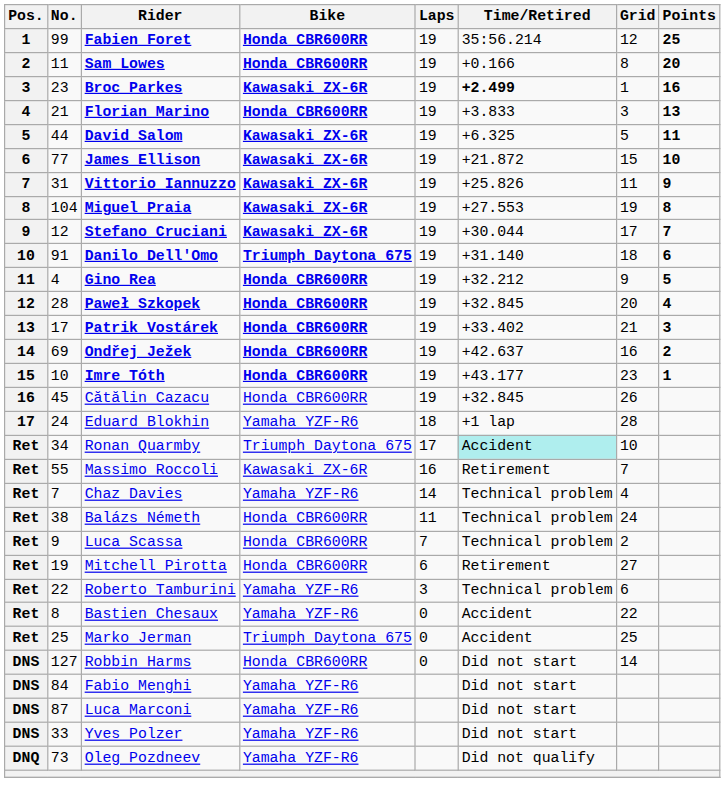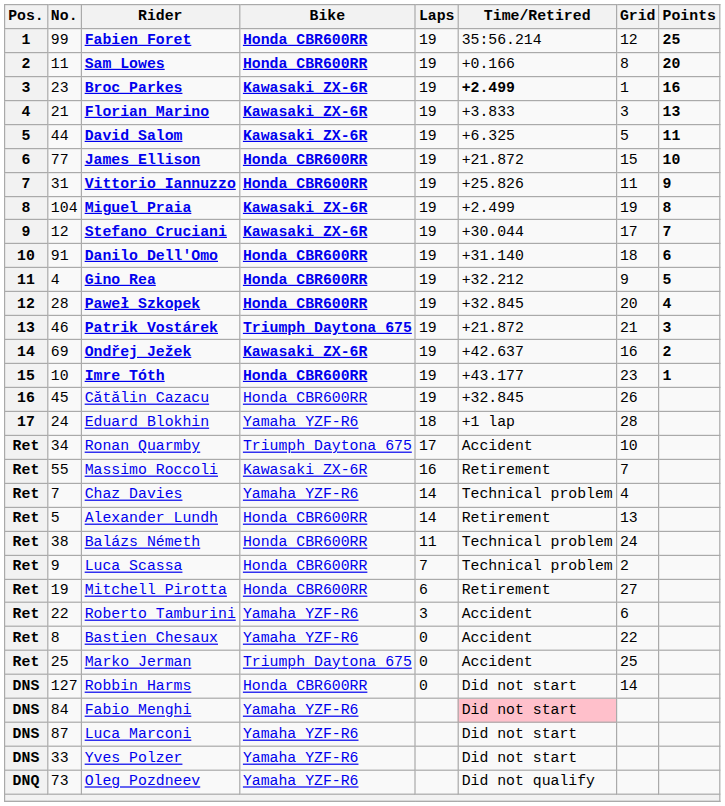Florian Marino | Bike: Honda CBR600RR -> Kawasaki ZX-6R
James Ellison | Bike: Kawasaki ZX-6R -> Honda CBR600RR
Vittorio Iannuzzo | Bike: Kawasaki ZX-6R -> Honda CBR600RR
Miguel Praia | Time/Retired: +27.553 -> +2.499
Danilo Dell'Omo | Bike: Triumph Daytona 675 -> Honda CBR600RR
Patrik Vostárek | No.: 17 -> 46
Patrik Vostárek | Bike: Honda CBR600RR -> Triumph Daytona 675
Patrik Vostárek | Time/Retired: +33.402 -> +21.872
Ondřej Ježek | Bike: Honda CBR600RR -> Kawasaki ZX-6R
Ronan Quarmby | Time/Retired: paleturquoise background -> no background
+ row: Ret | 5 | Alexander Lundh | Honda CBR600RR | 14 | Retirement | 13
Roberto Tamburini | Time/Retired: Technical problem -> Accident
Fabio Menghi | Time/Retired: no background -> pink background
